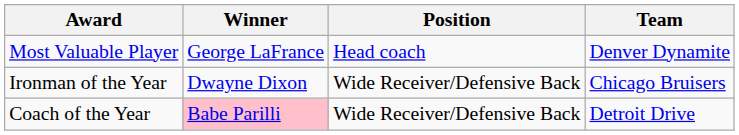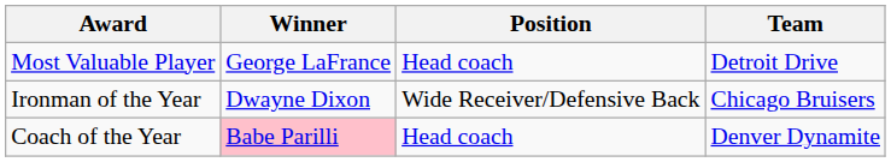Most Valuable Player | Team: Denver Dynamite -> Detroit Drive
Coach of the Year | Position: Wide Receiver/Defensive Back -> Head coach
Coach of the Year | Team: Detroit Drive -> Denver Dynamite
